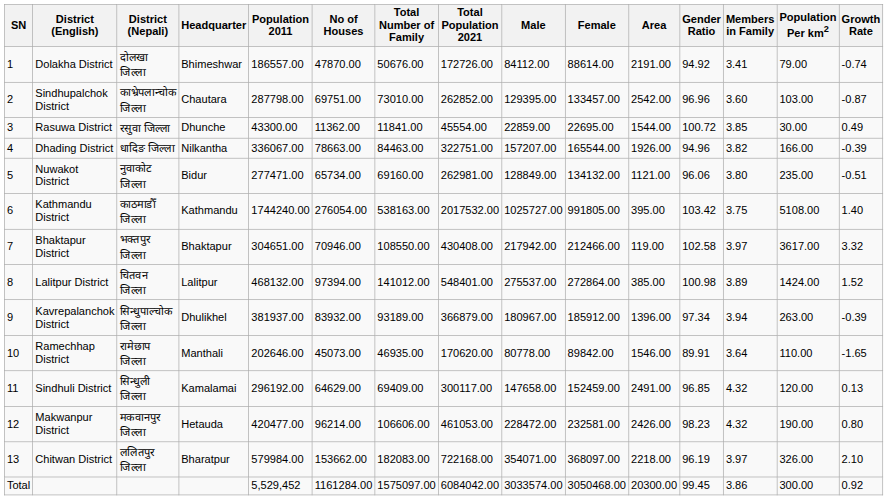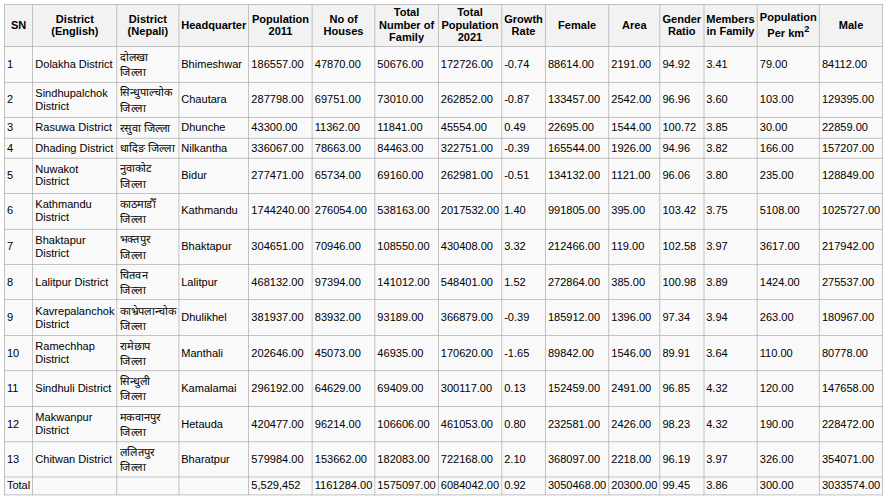columns swapped: Male <-> Growth Rate
Sindhupalchok District | District (Nepali): काभ्रेपलान्चोक जिल्ला -> सिन्धुपाल्चोक जिल्ला
Kavrepalanchok District | District (Nepali): सिन्धुपाल्चोक जिल्ला -> काभ्रेपलान्चोक जिल्ला
